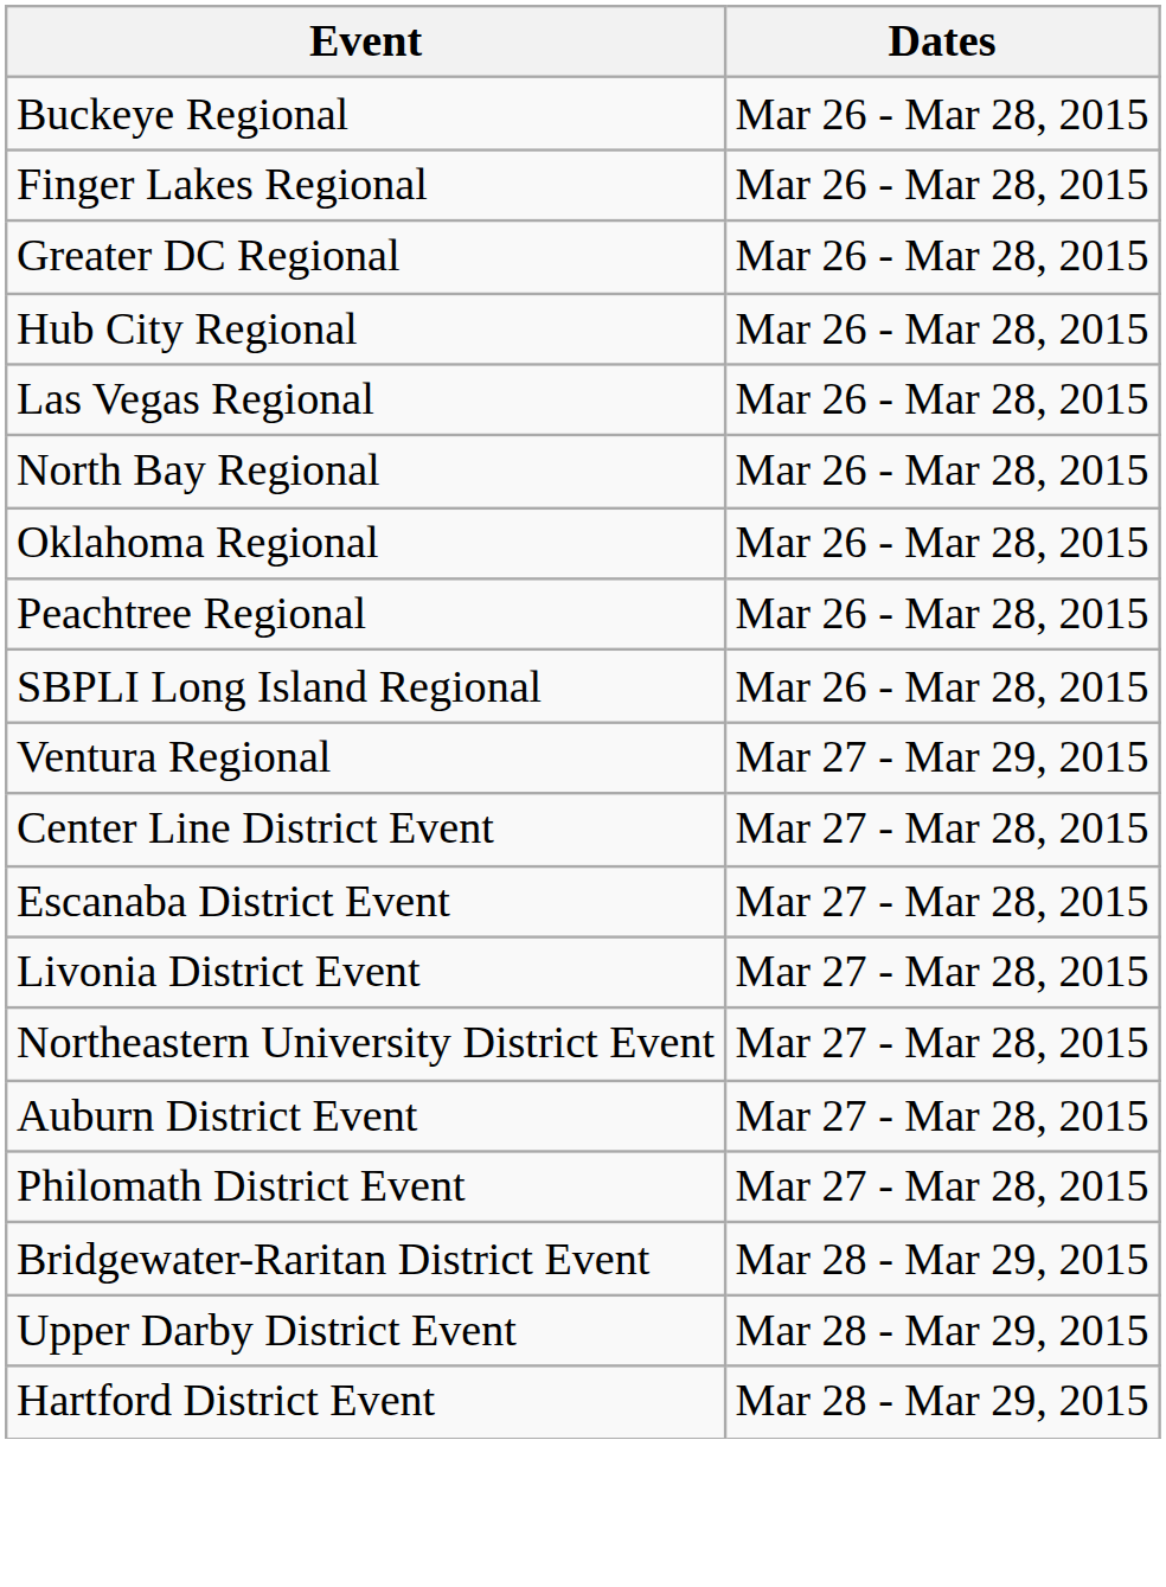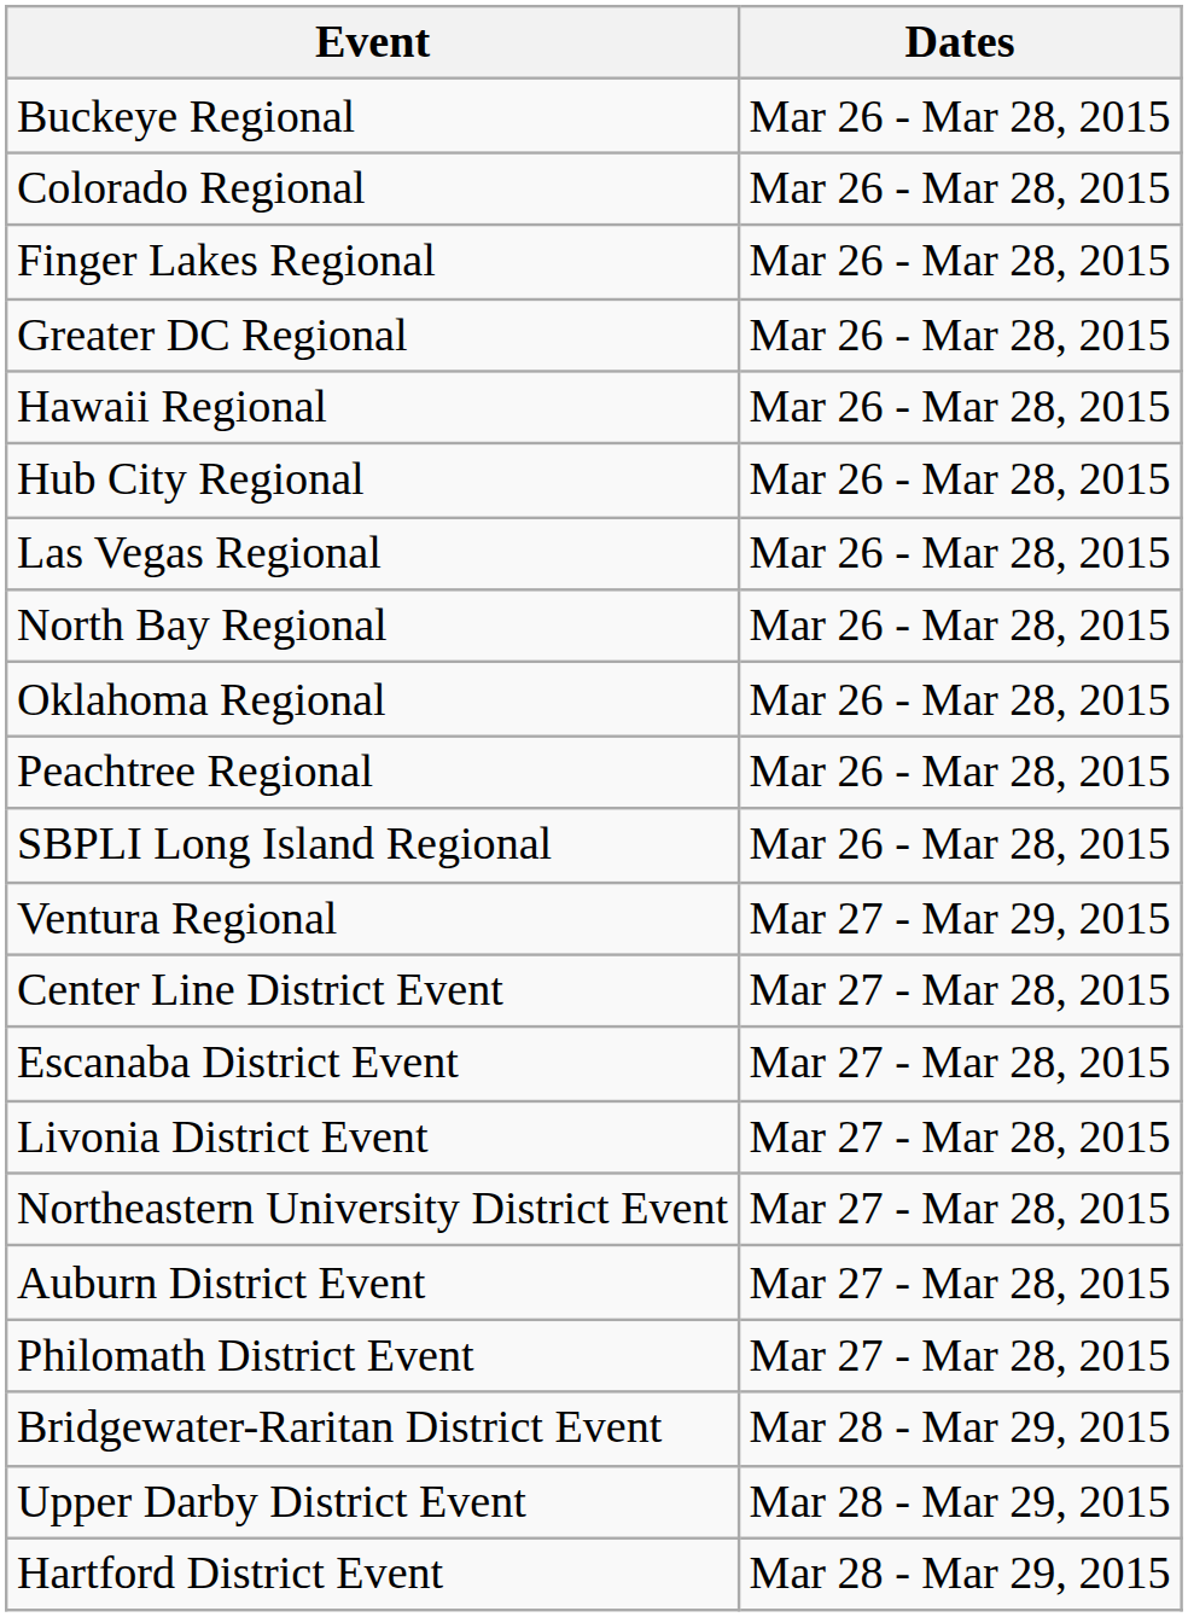+ row: Colorado Regional | Mar 26 - Mar 28, 2015
+ row: Hawaii Regional | Mar 26 - Mar 28, 2015
